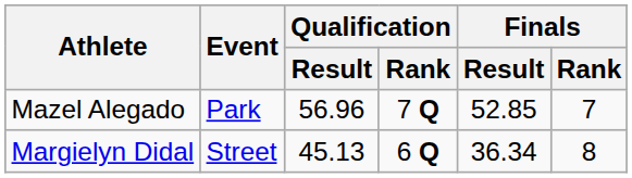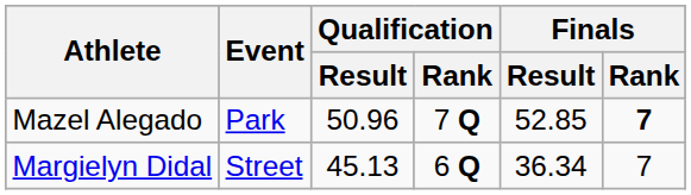Mazel Alegado | Qualification / Result: 56.96 -> 50.96
Mazel Alegado | Finals / Rank: normal -> bold
Margielyn Didal | Finals / Rank: 8 -> 7
